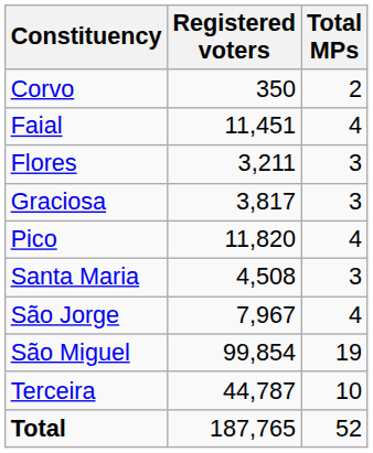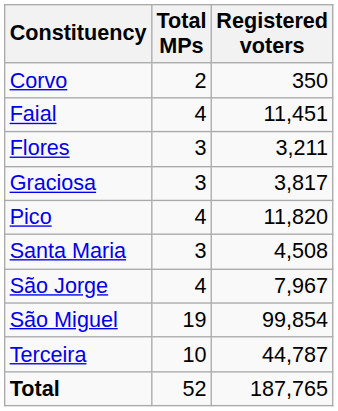columns swapped: Total MPs <-> Registered voters
